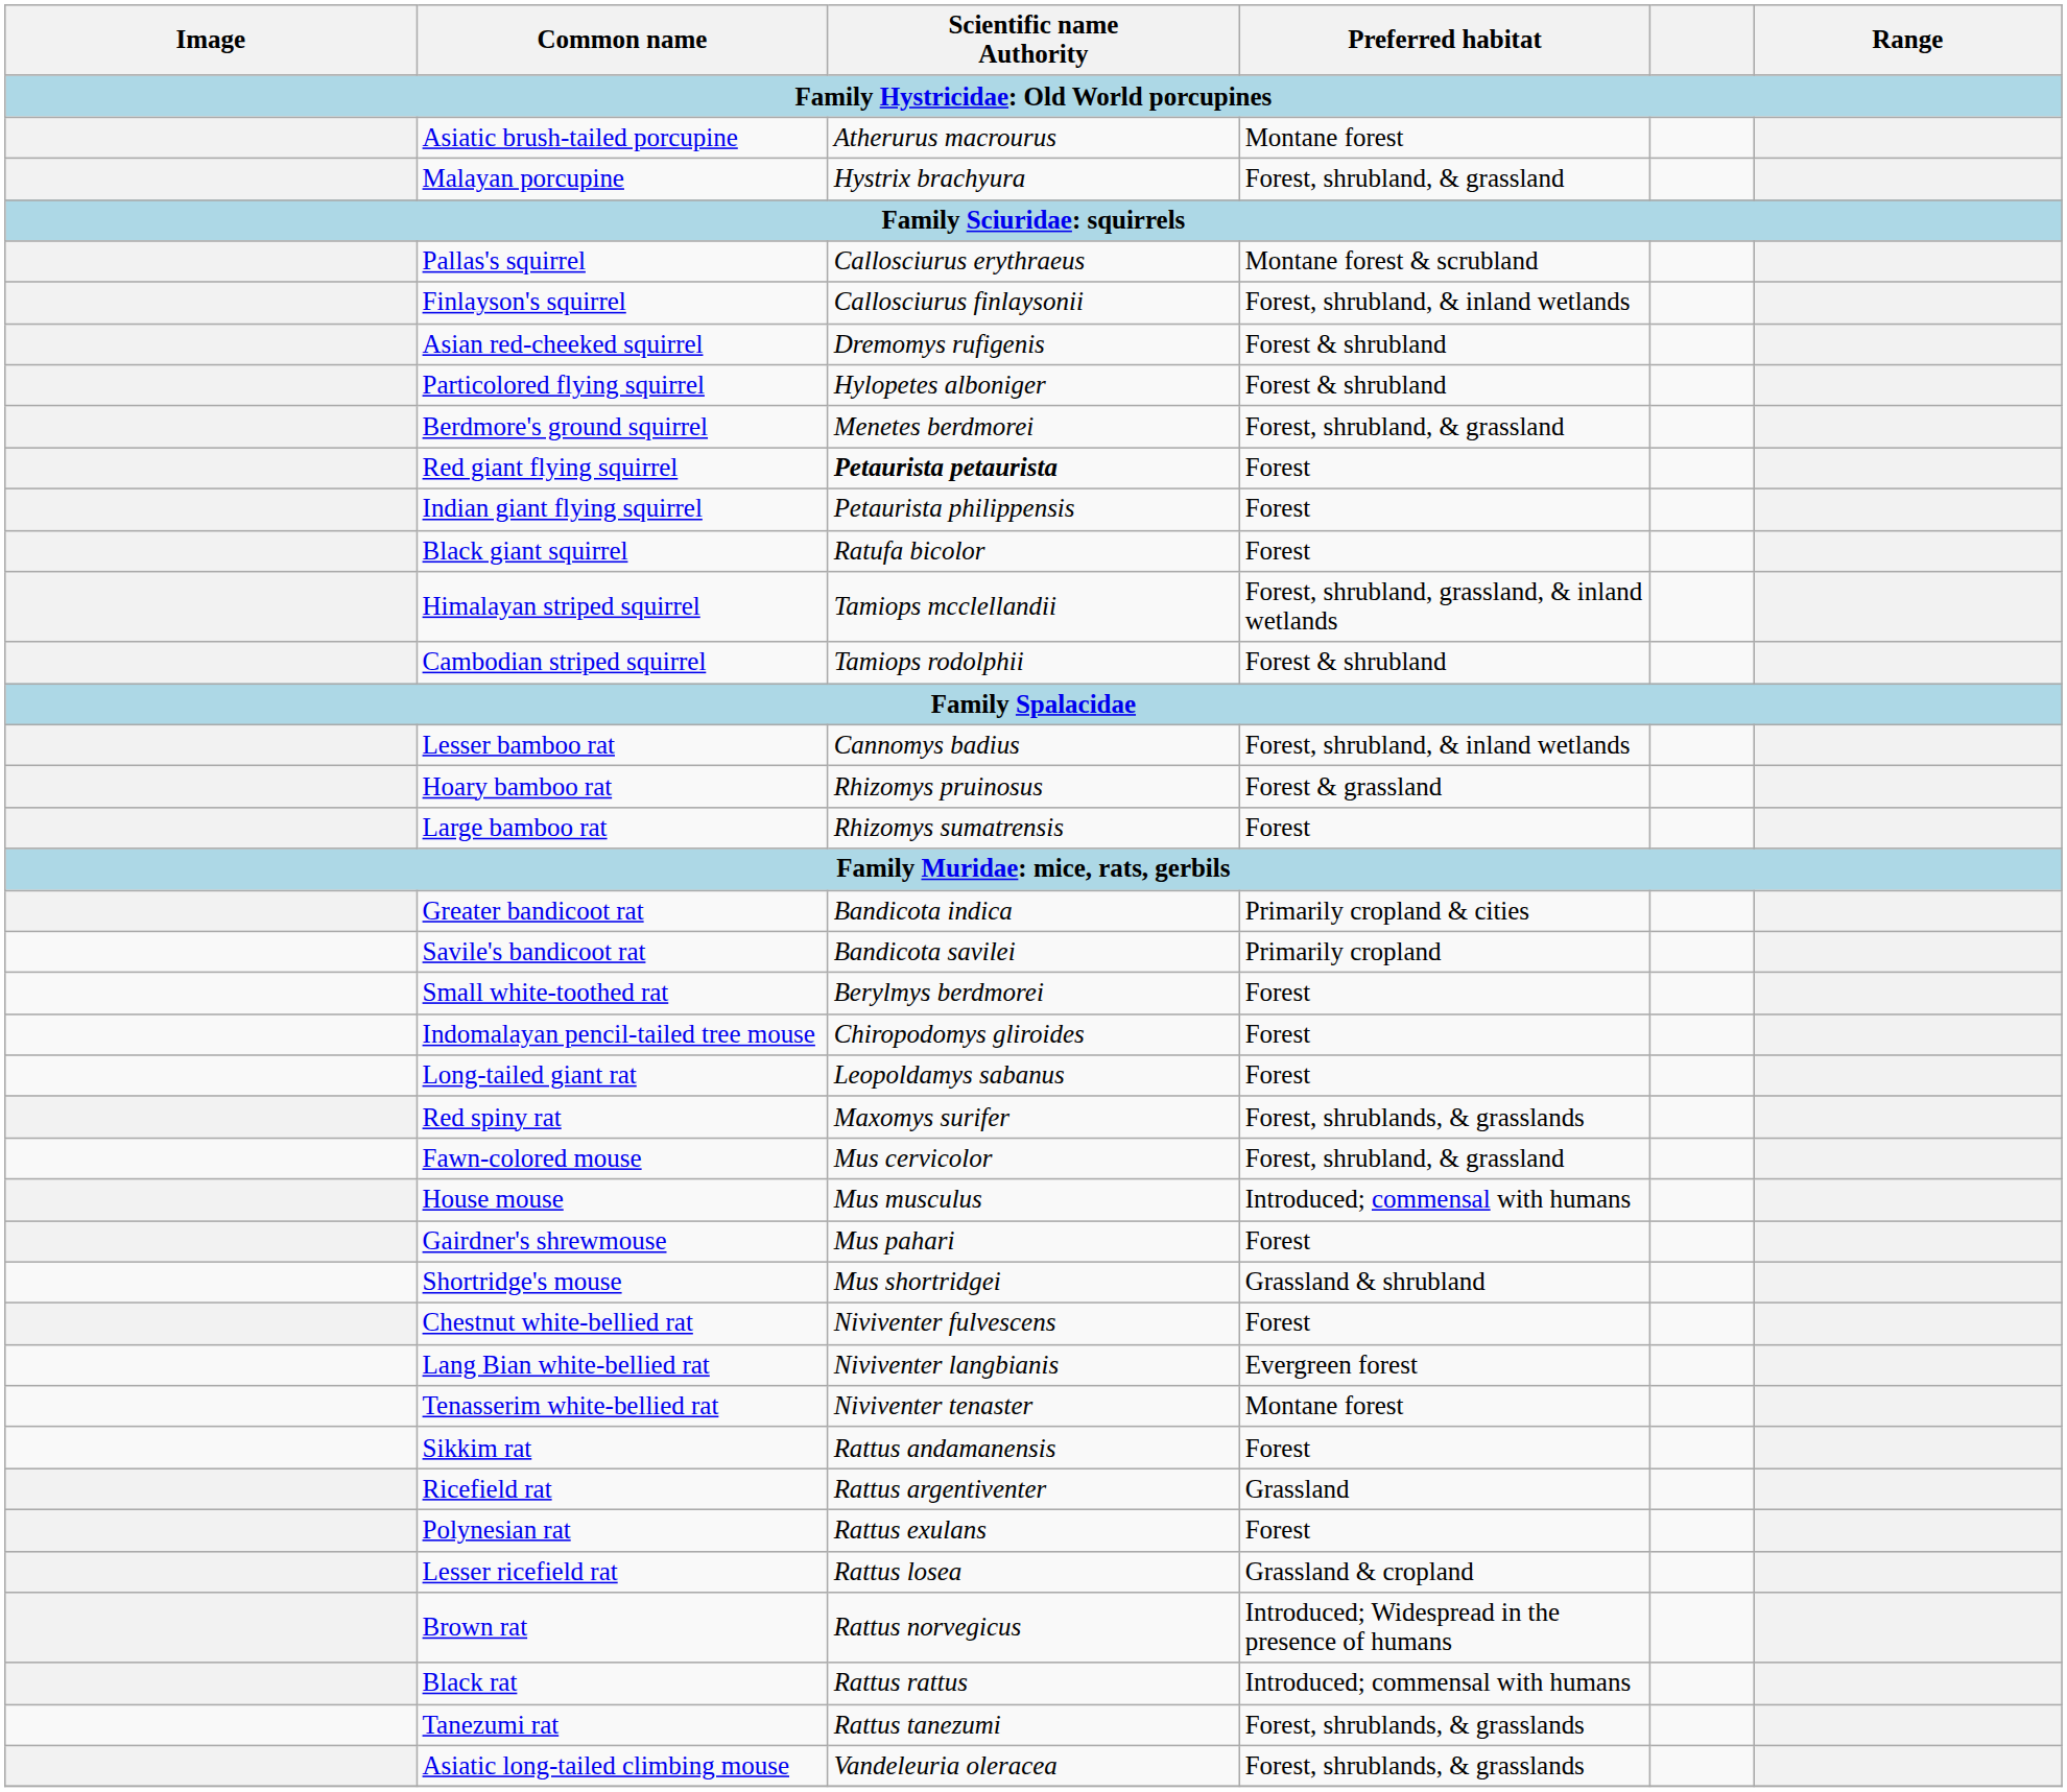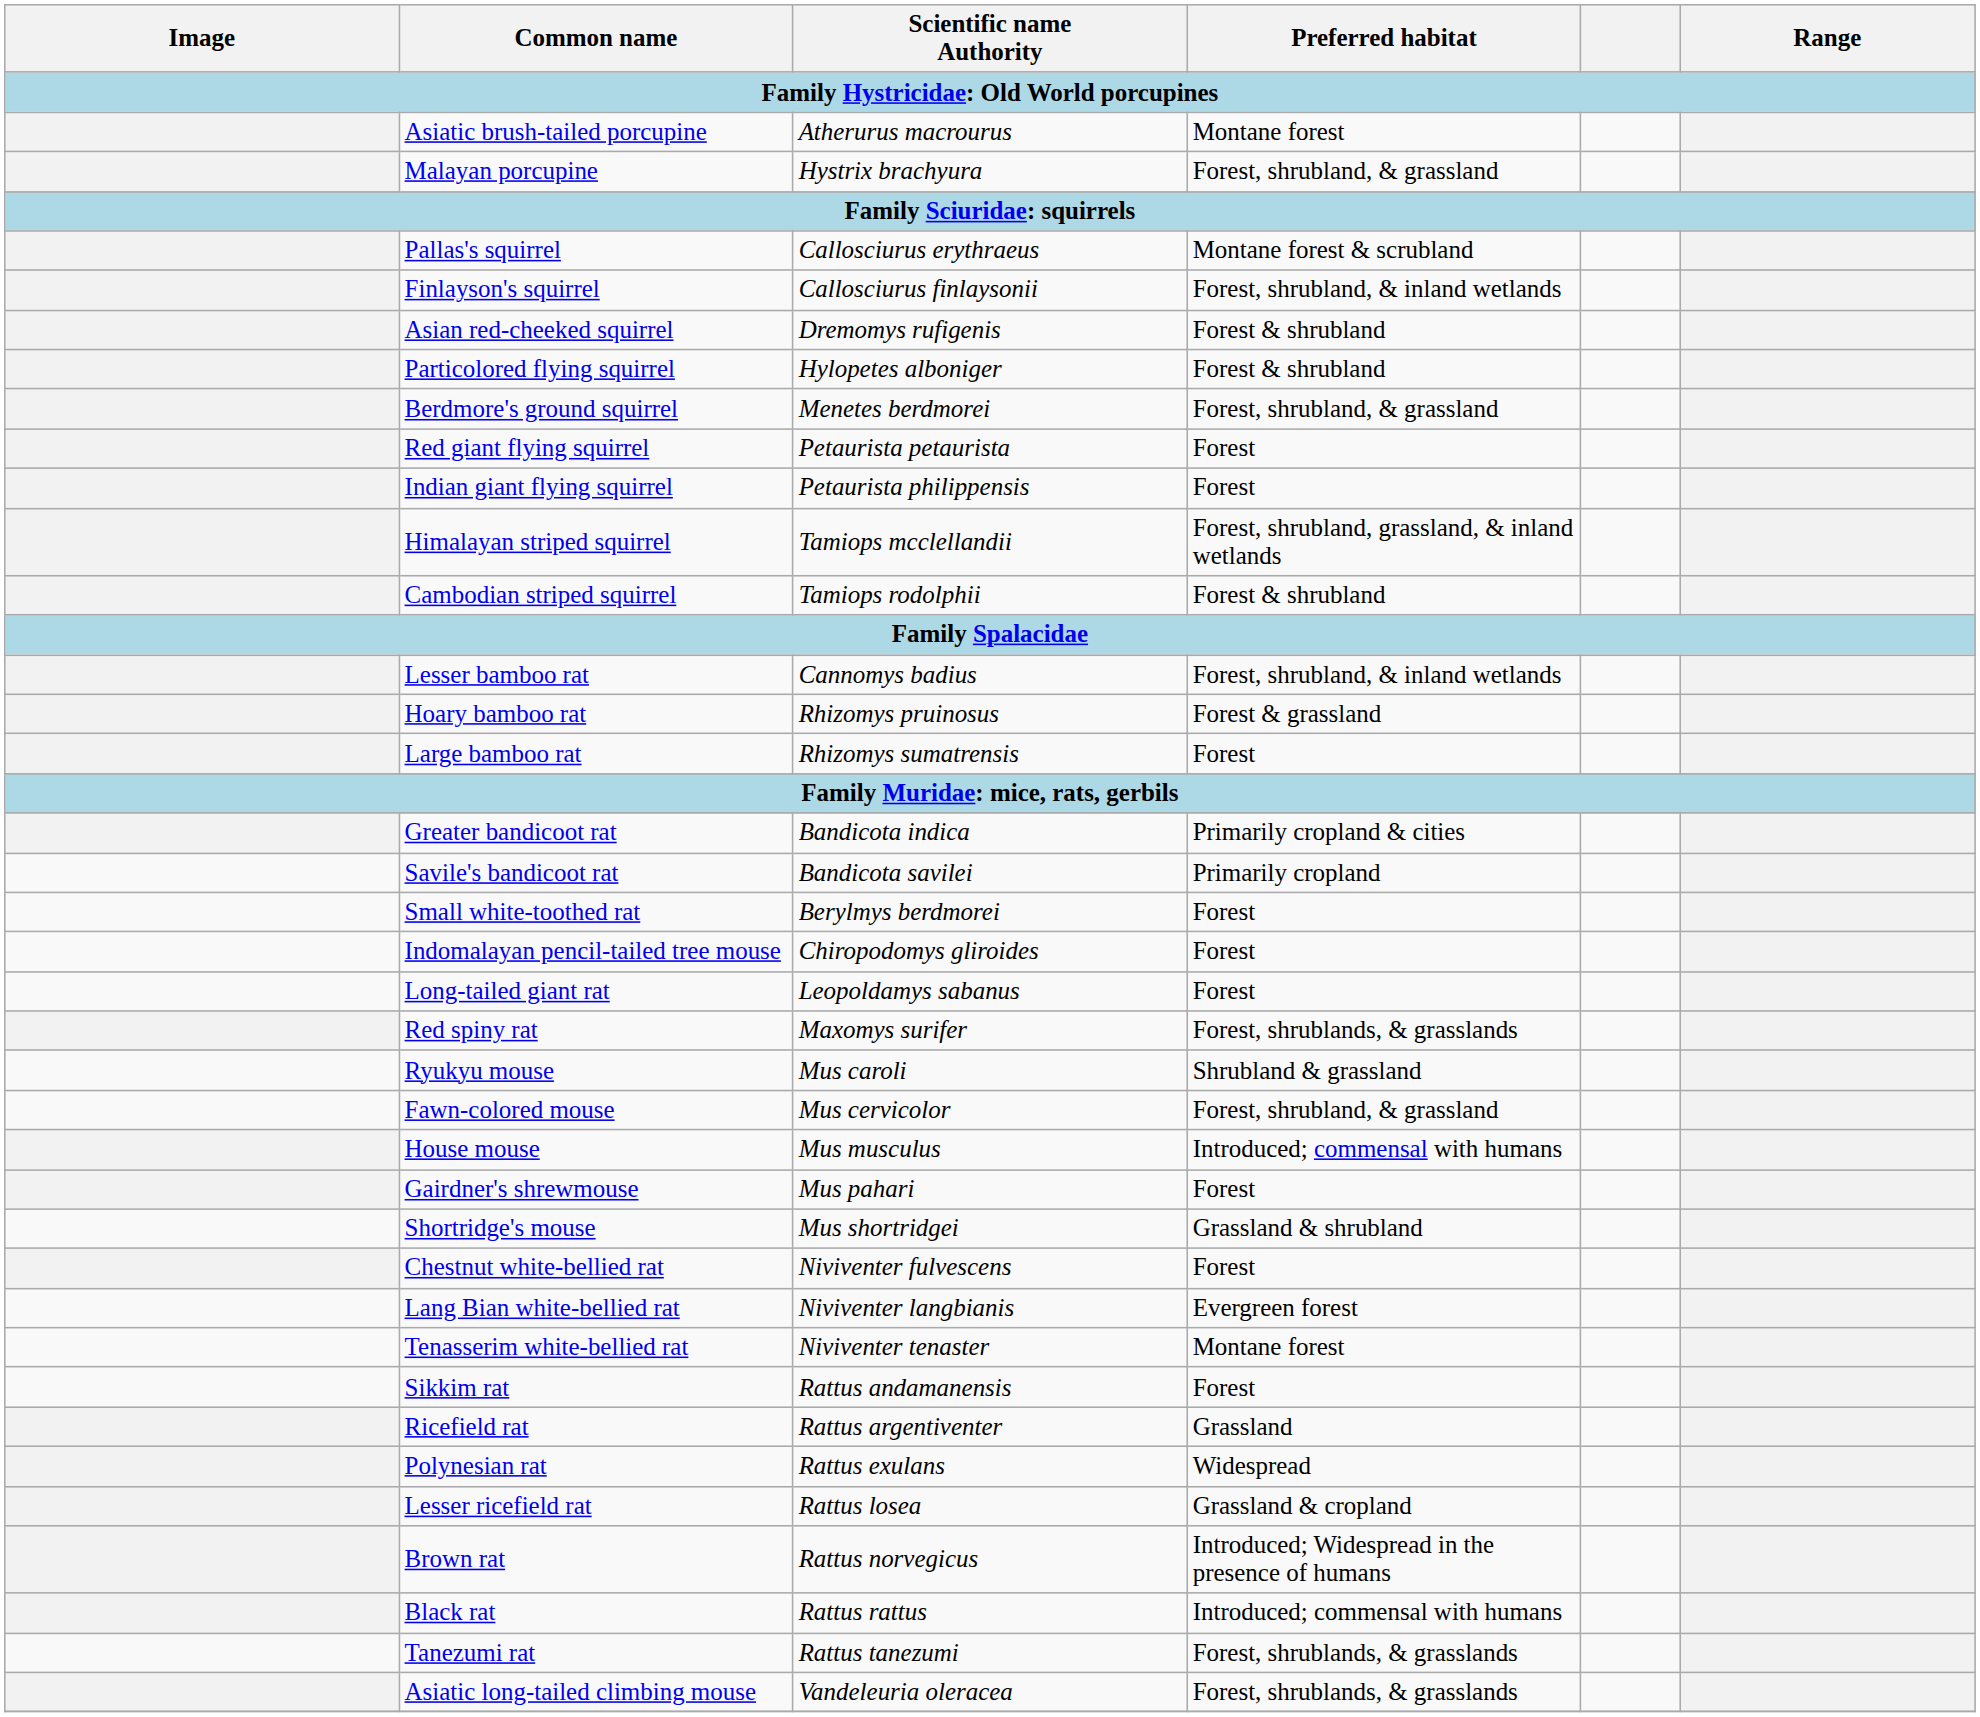Red giant flying squirrel | Scientific name Authority: bold -> normal
- row: Black giant squirrel | Ratufa bicolor | Forest
+ row: Ryukyu mouse | Mus caroli | Shrubland & grassland
Polynesian rat | Preferred habitat: Forest -> Widespread
